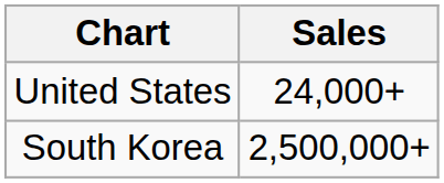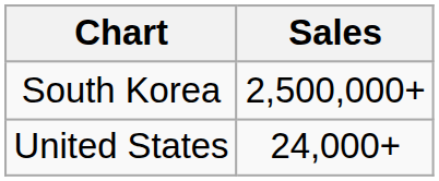rows swapped: South Korea <-> United States
